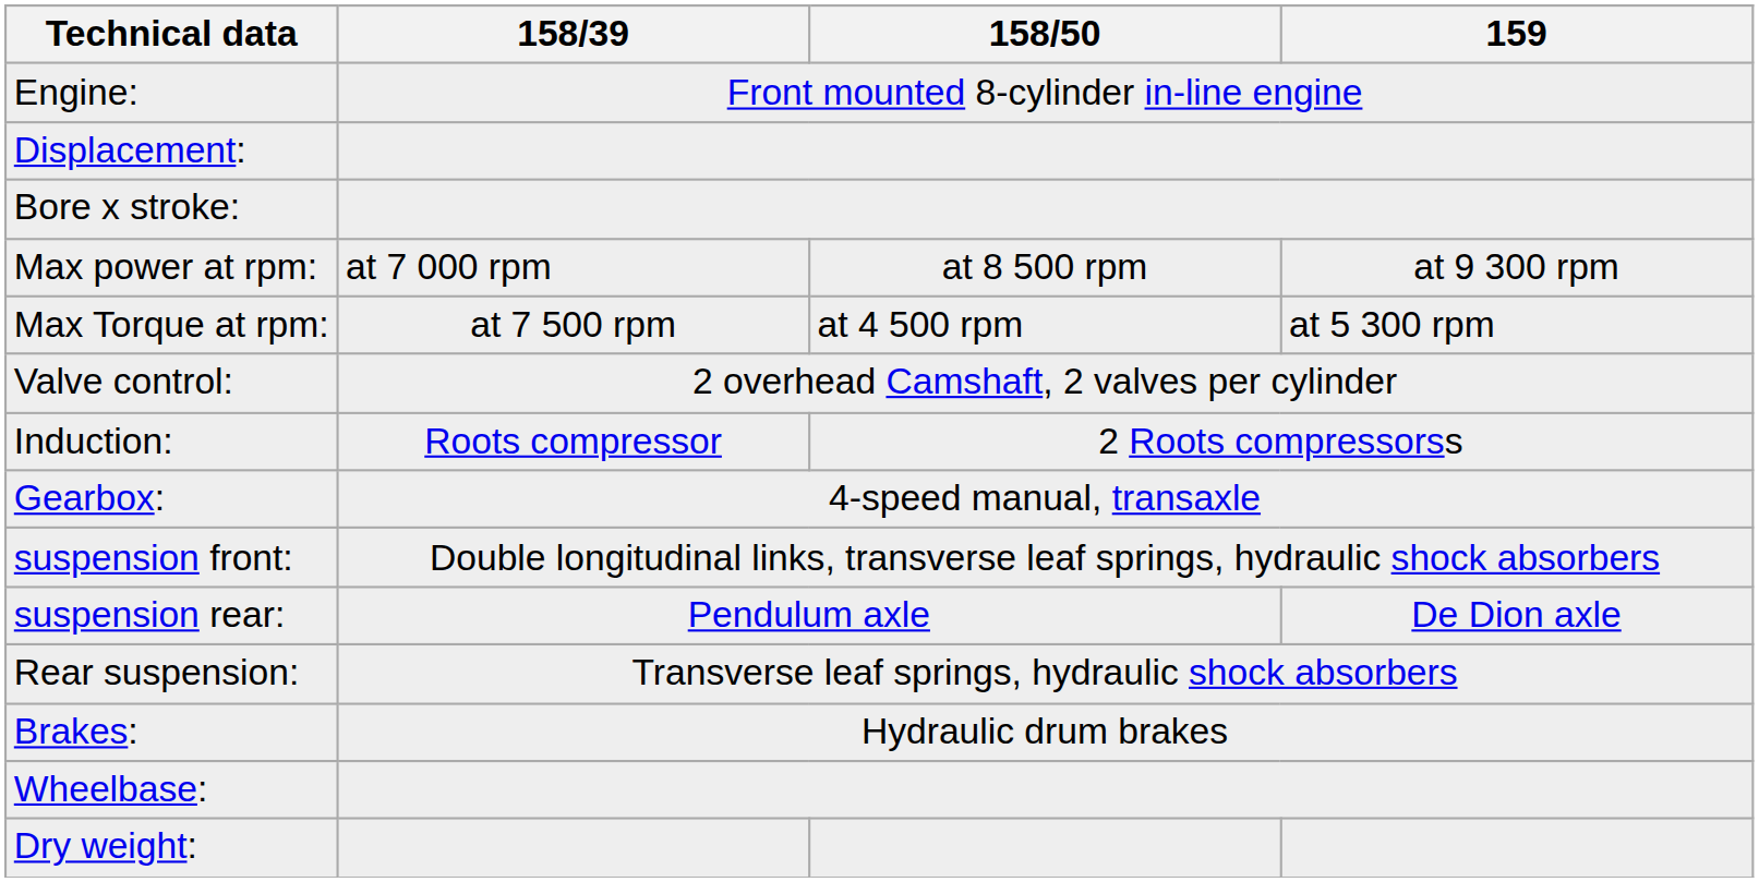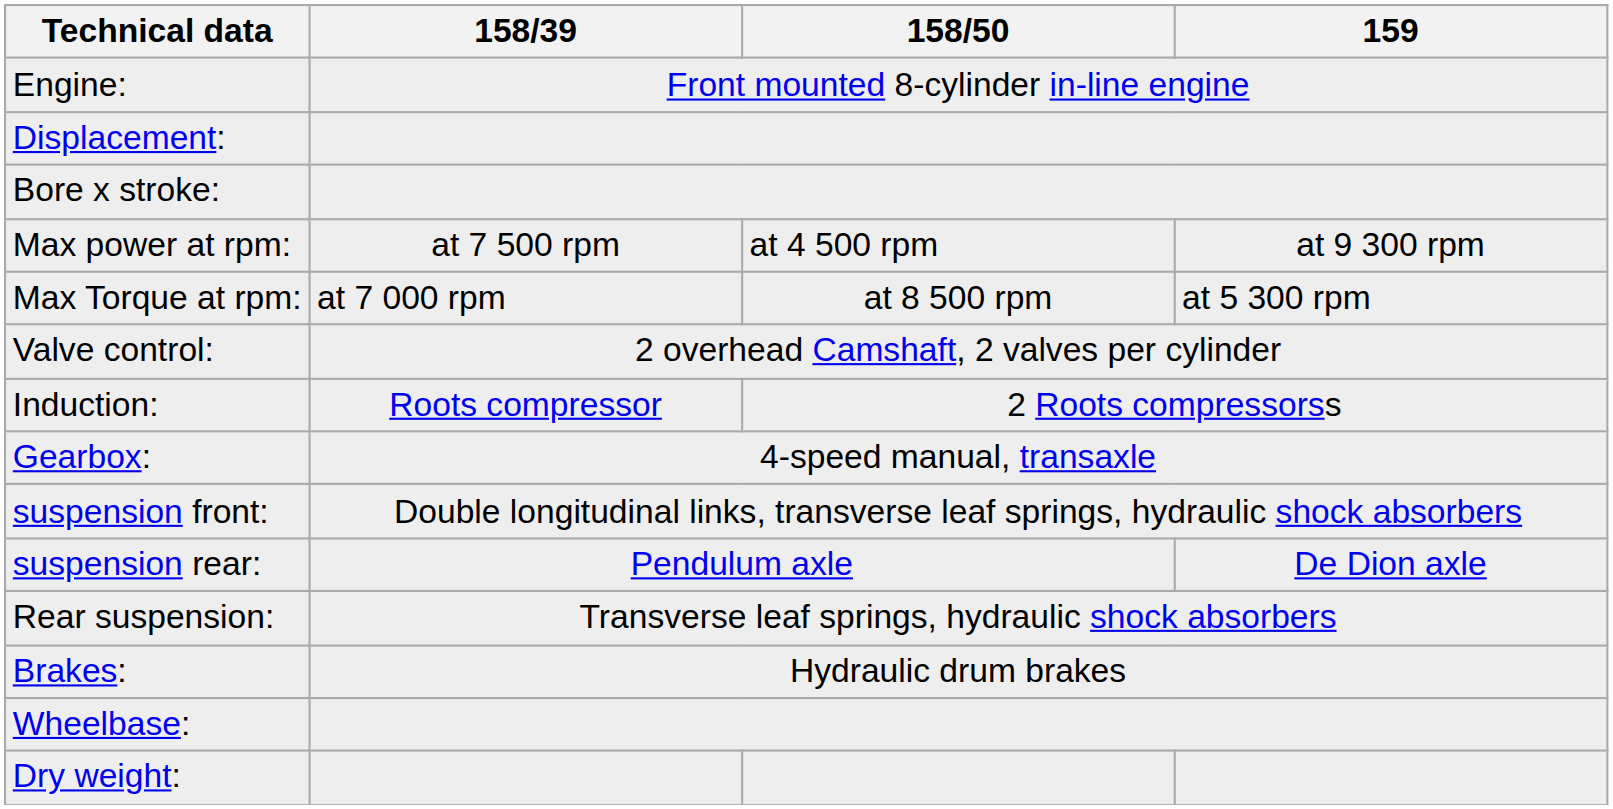Max power at rpm: | 158/39: at 7 000 rpm -> at 7 500 rpm
Max power at rpm: | 158/50: at 8 500 rpm -> at 4 500 rpm
Max Torque at rpm: | 158/39: at 7 500 rpm -> at 7 000 rpm
Max Torque at rpm: | 158/50: at 4 500 rpm -> at 8 500 rpm
